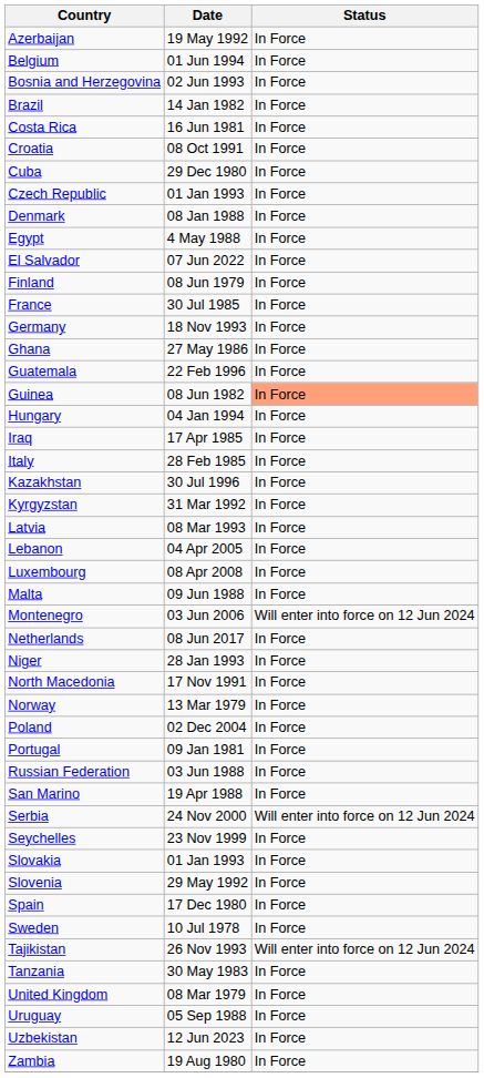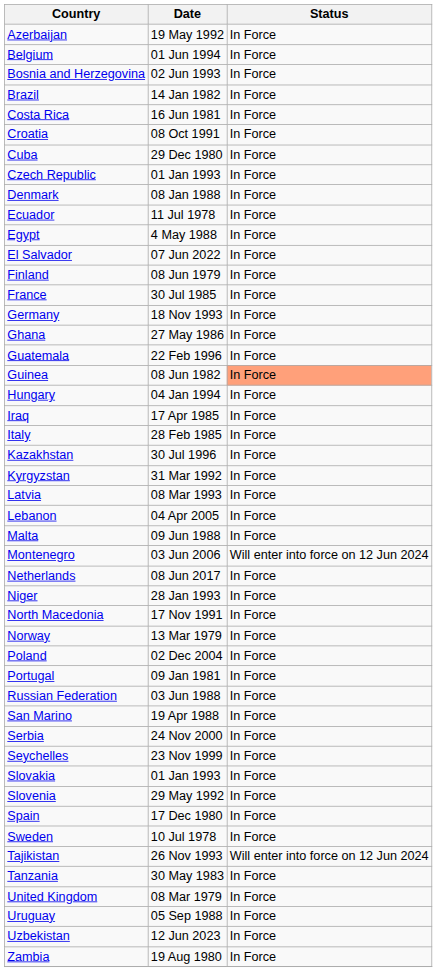+ row: Ecuador | 11 Jul 1978 | In Force
- row: Luxembourg | 08 Apr 2008 | In Force
Serbia | Status: Will enter into force on 12 Jun 2024 -> In Force
